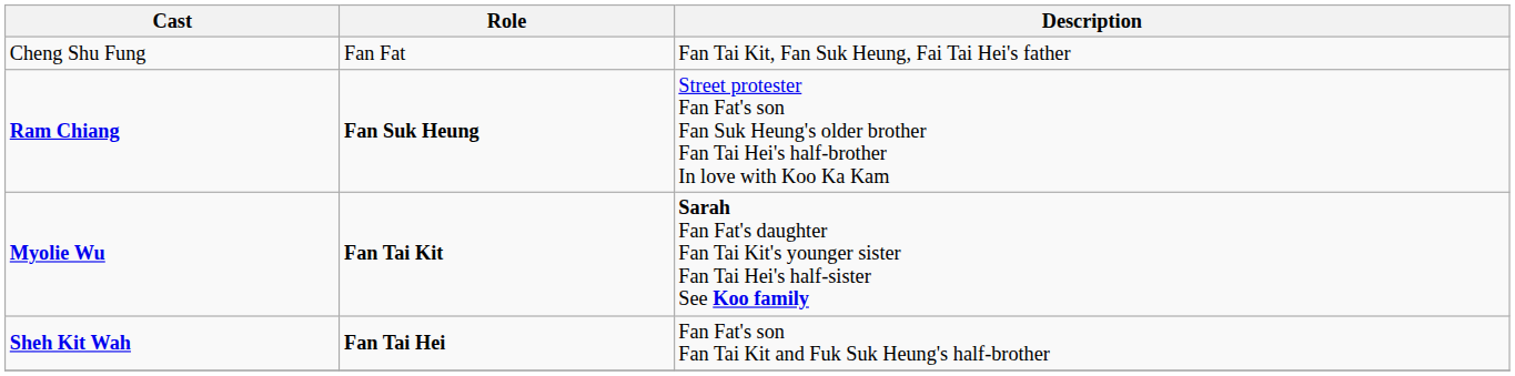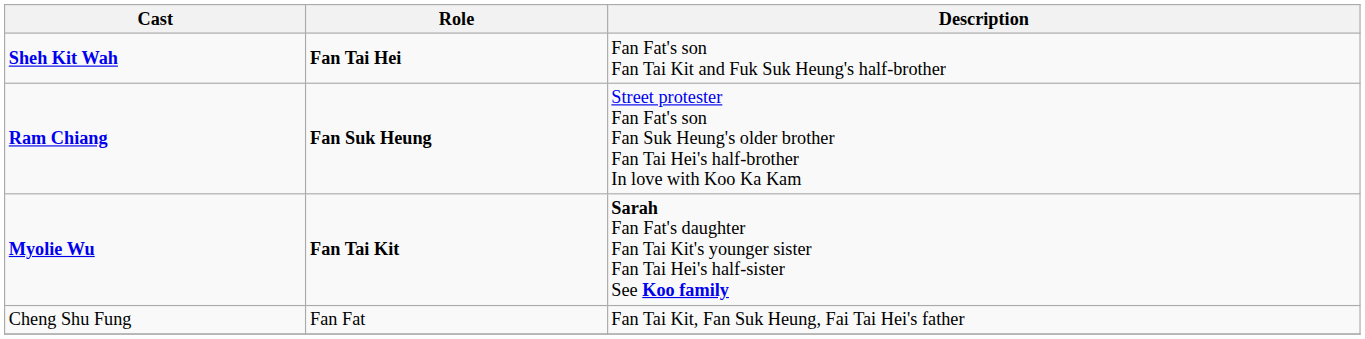rows swapped: Cheng Shu Fung <-> Sheh Kit Wah
